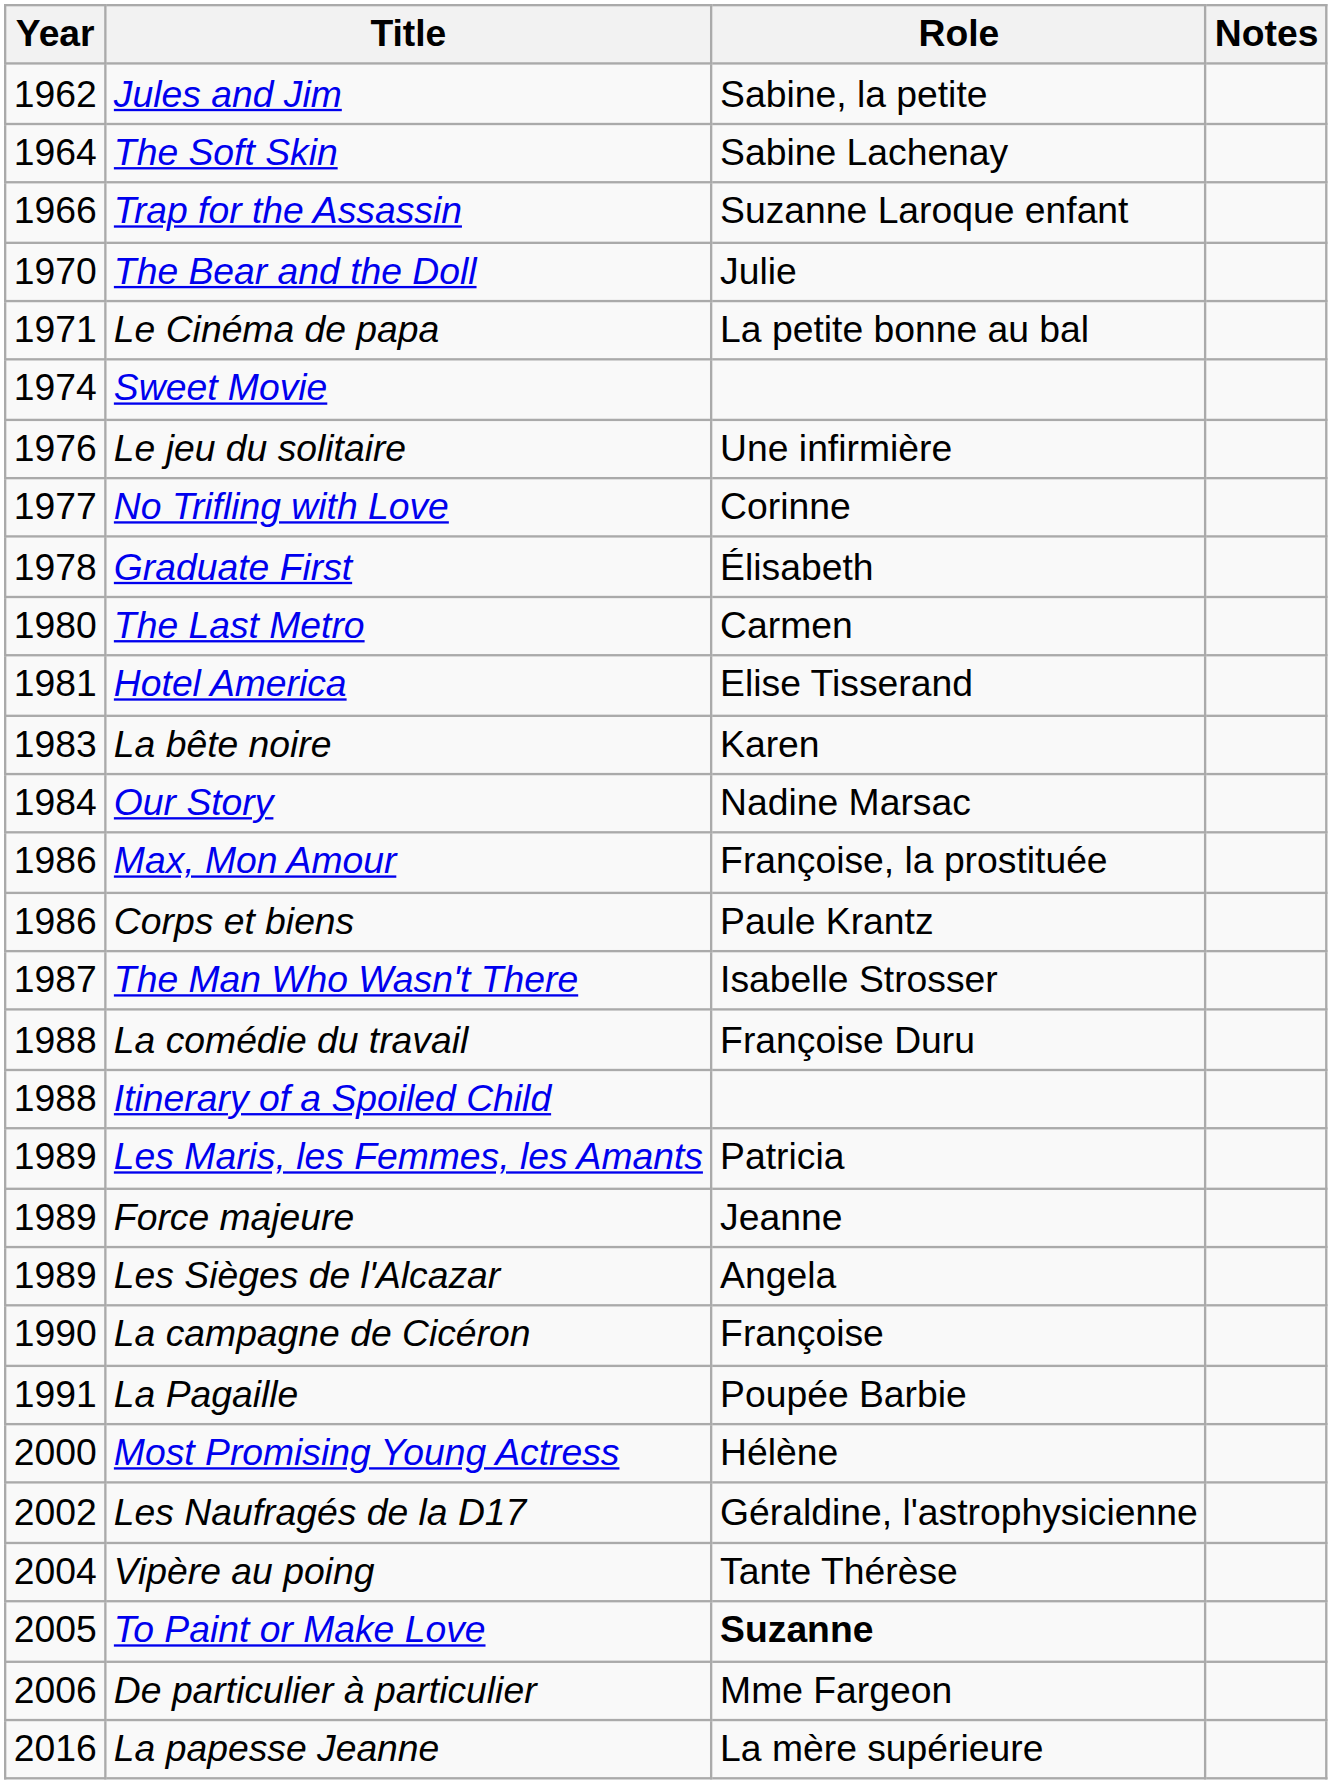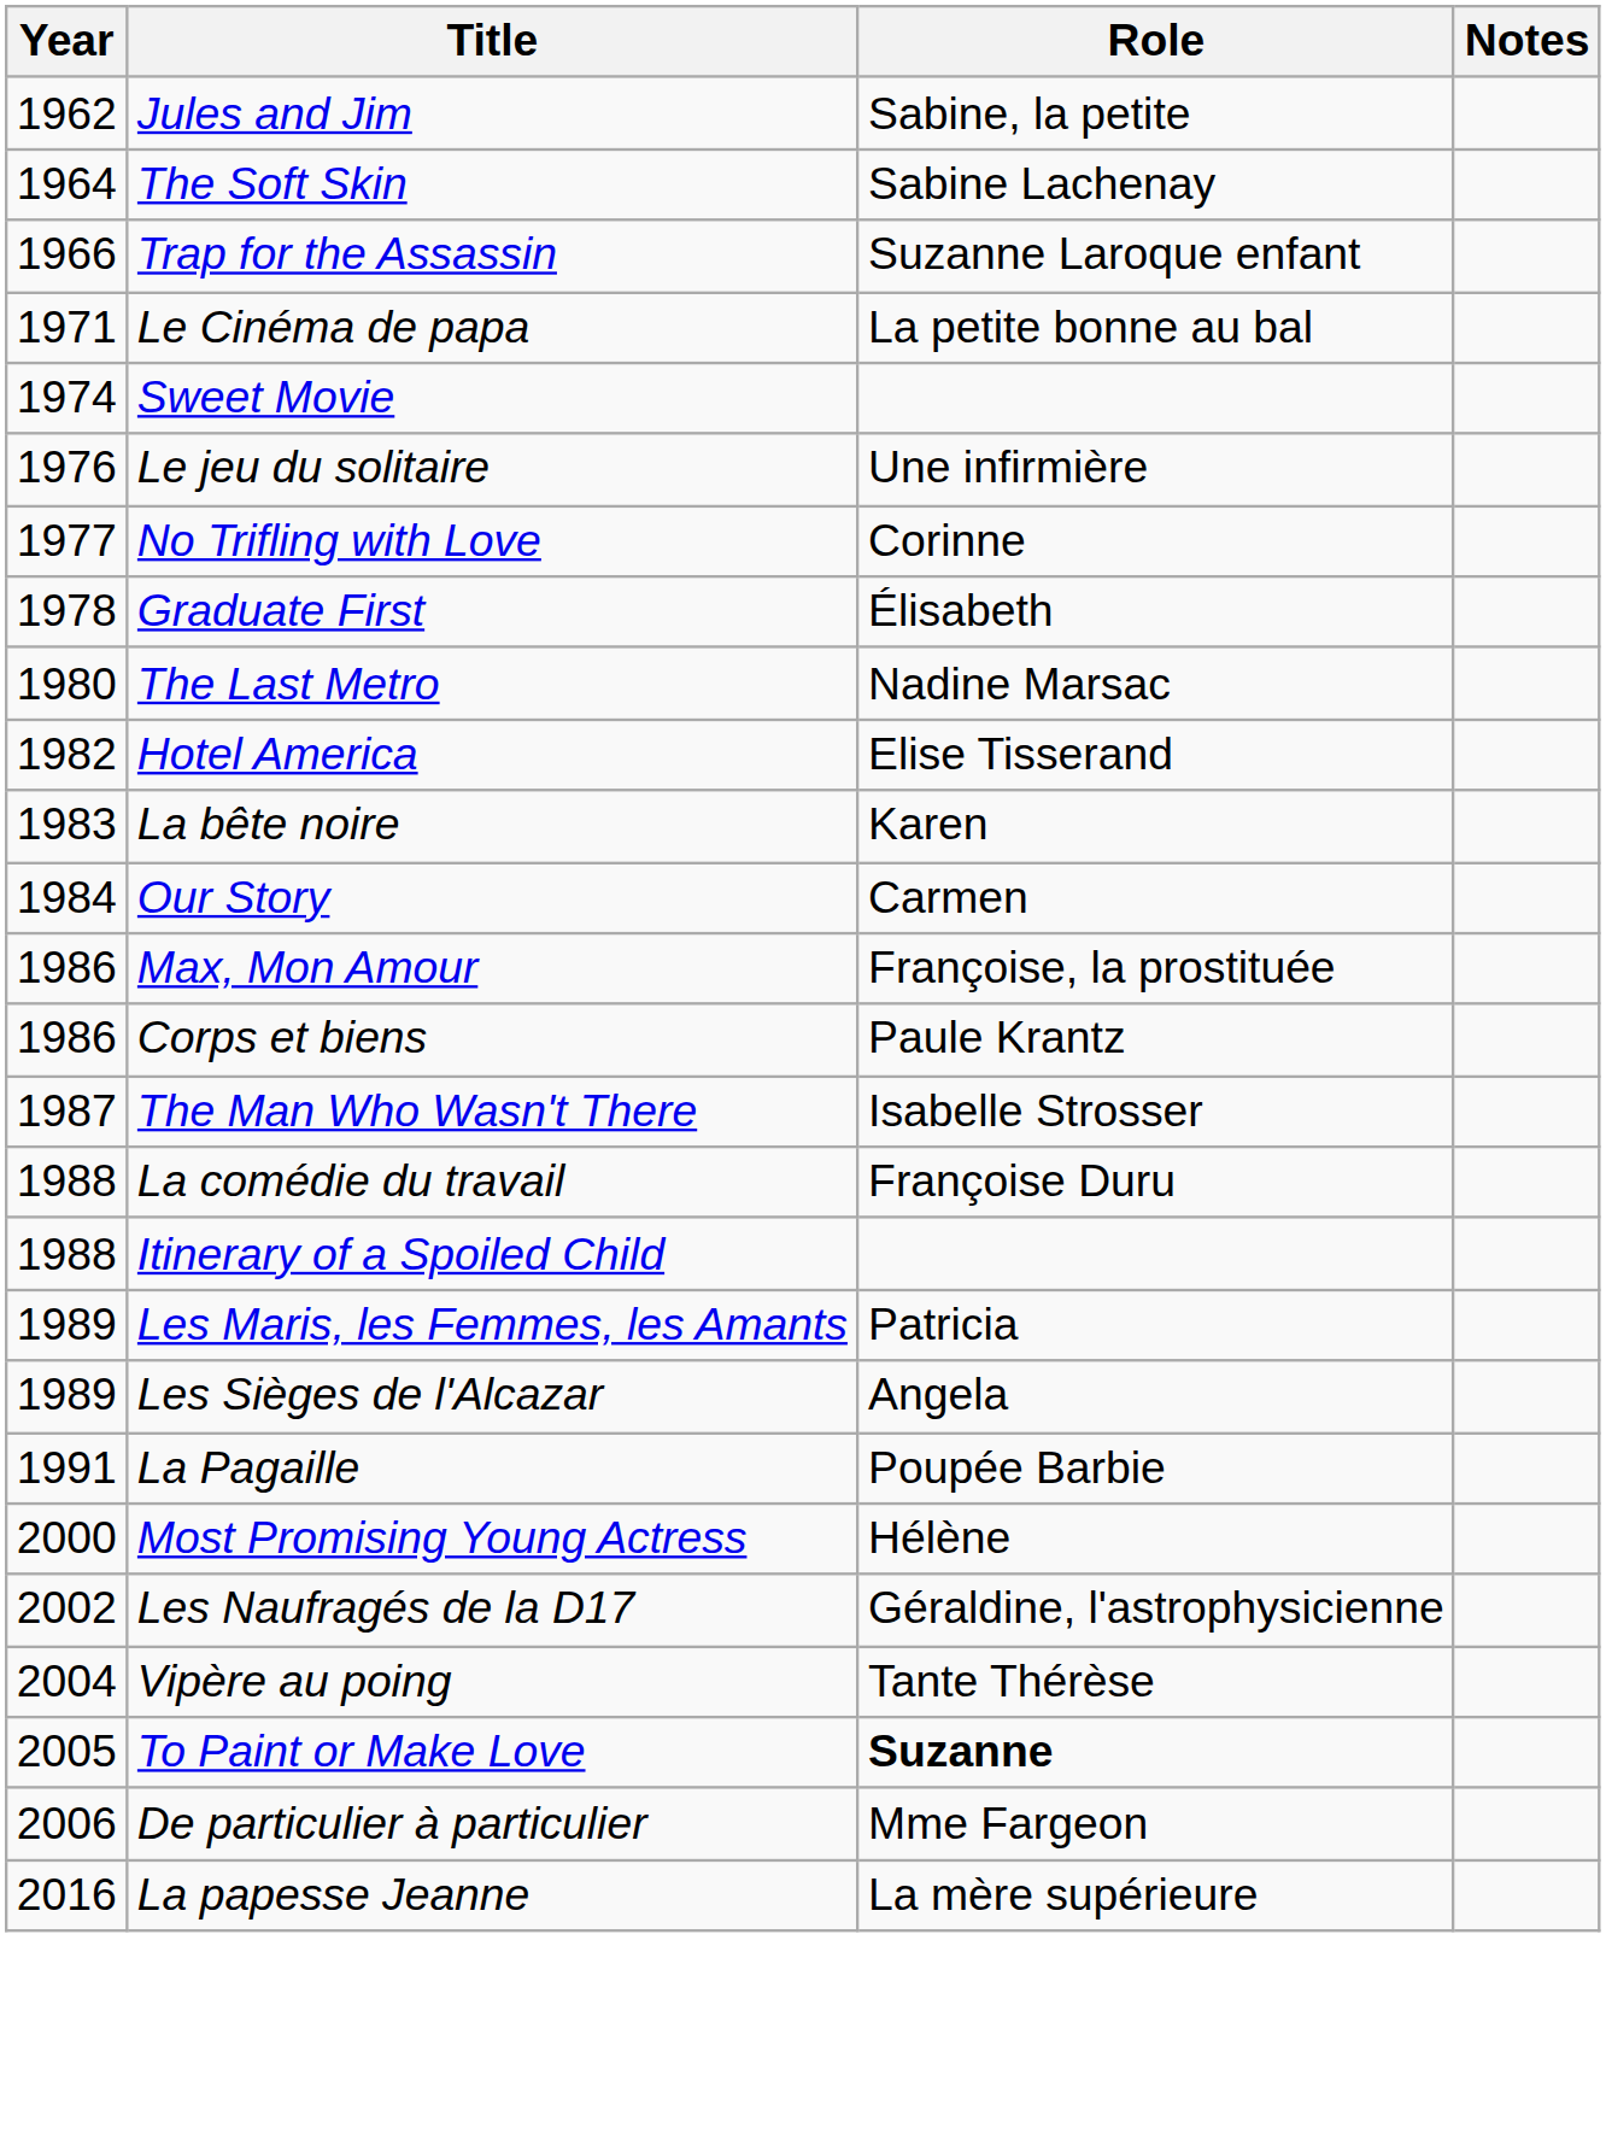- row: 1970 | The Bear and the Doll | Julie
The Last Metro | Role: Carmen -> Nadine Marsac
Hotel America | Year: 1981 -> 1982
Our Story | Role: Nadine Marsac -> Carmen
- row: 1989 | Force majeure | Jeanne
- row: 1990 | La campagne de Cicéron | Françoise
